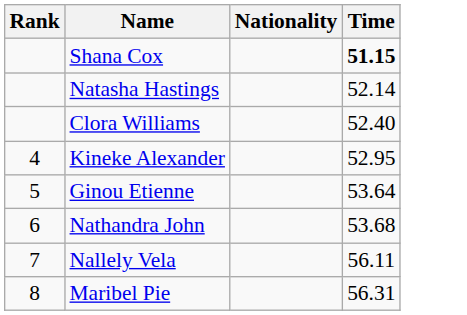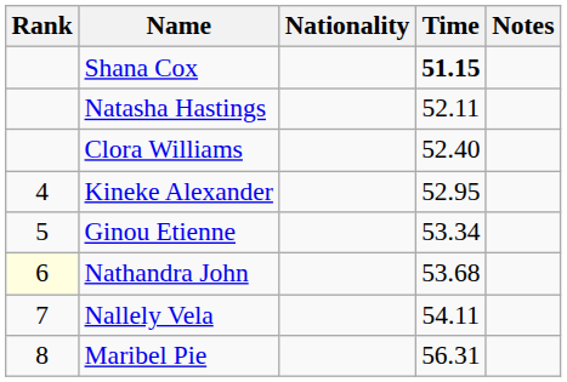+ column: Notes
Natasha Hastings | Time: 52.14 -> 52.11
Ginou Etienne | Time: 53.64 -> 53.34
Nathandra John | Rank: no background -> lightyellow background
Nallely Vela | Time: 56.11 -> 54.11
